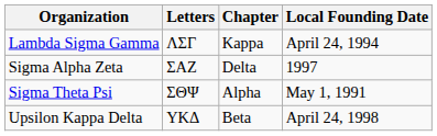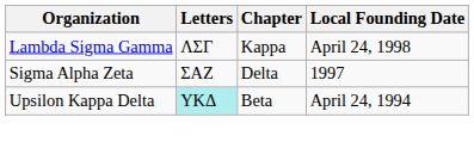Lambda Sigma Gamma | Local Founding Date: April 24, 1994 -> April 24, 1998
- row: Sigma Theta Psi | ΣΘΨ | Alpha | May 1, 1991
Upsilon Kappa Delta | Letters: no background -> paleturquoise background
Upsilon Kappa Delta | Local Founding Date: April 24, 1998 -> April 24, 1994
